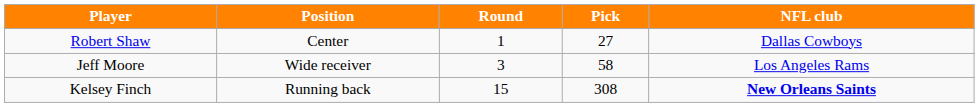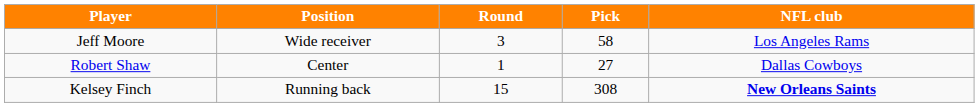rows swapped: Robert Shaw <-> Jeff Moore
